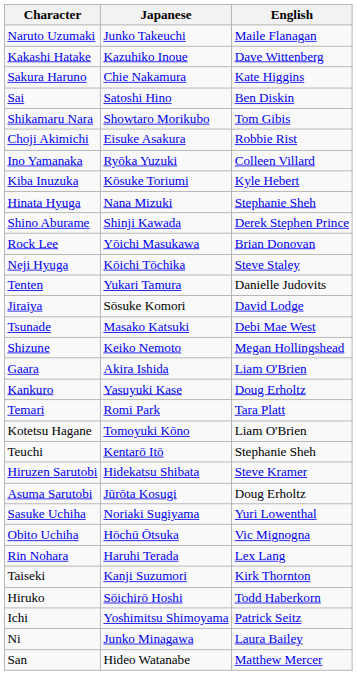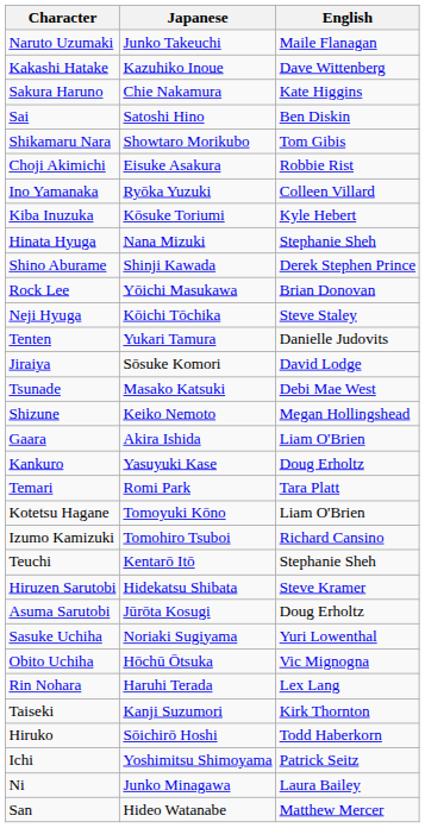+ row: Izumo Kamizuki | Tomohiro Tsuboi | Richard Cansino
